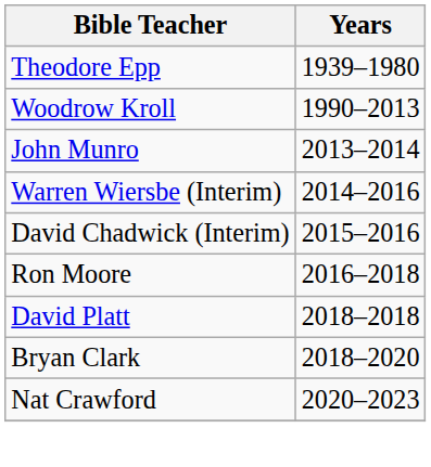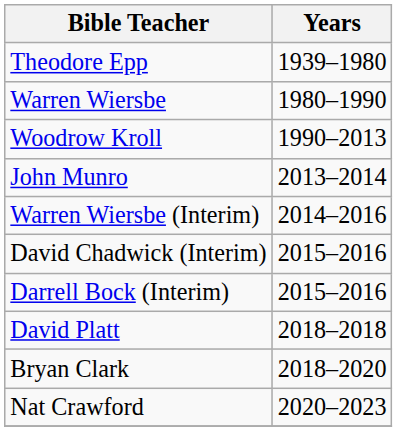+ row: Warren Wiersbe | 1980–1990
+ row: Darrell Bock (Interim) | 2015–2016
- row: Ron Moore | 2016–2018
